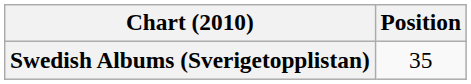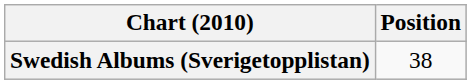Swedish Albums (Sverigetopplistan) | Position: 35 -> 38
